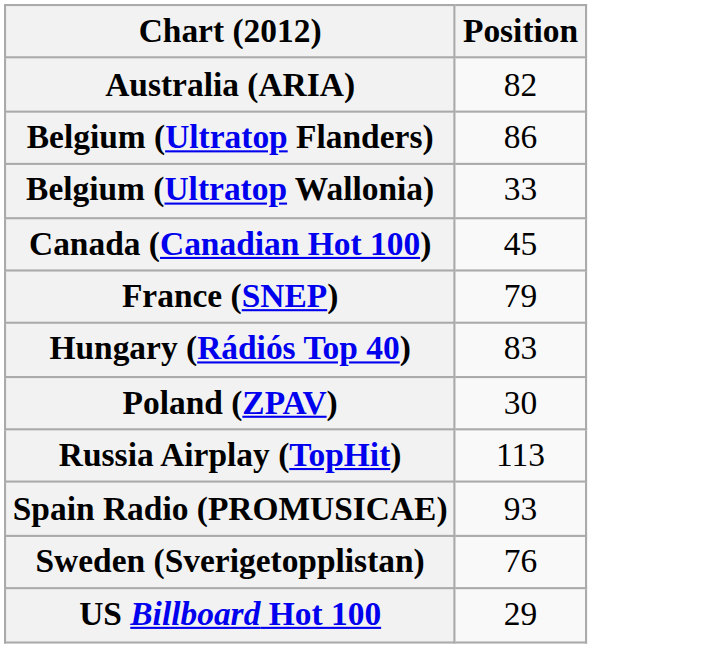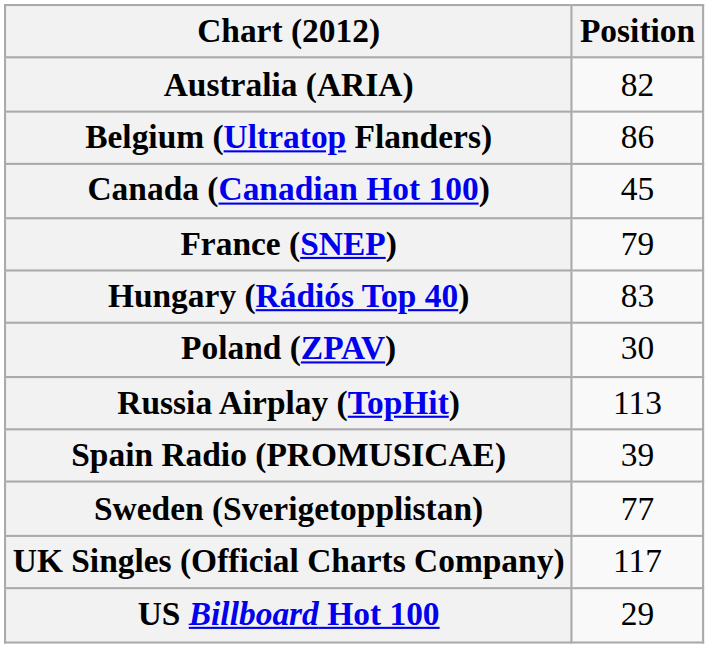- row: Belgium (Ultratop Wallonia) | 33
Spain Radio (PROMUSICAE) | Position: 93 -> 39
Sweden (Sverigetopplistan) | Position: 76 -> 77
+ row: UK Singles (Official Charts Company) | 117
